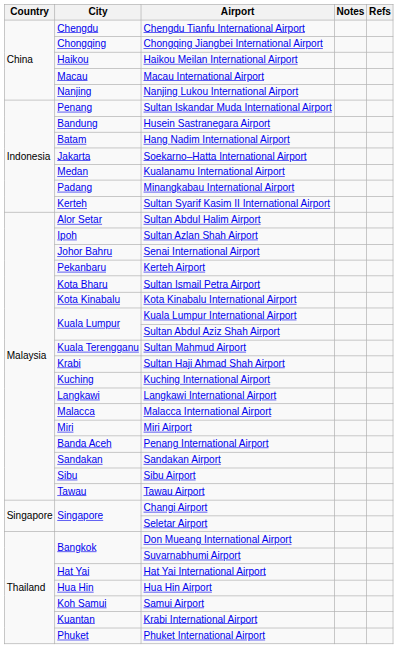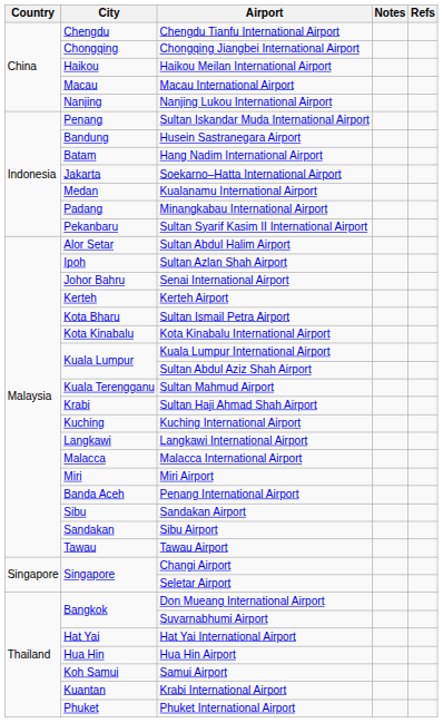Sultan Syarif Kasim II International Airport | City: Kerteh -> Pekanbaru
Kerteh Airport | City: Pekanbaru -> Kerteh
Sandakan Airport | City: Sandakan -> Sibu
Sibu Airport | City: Sibu -> Sandakan
